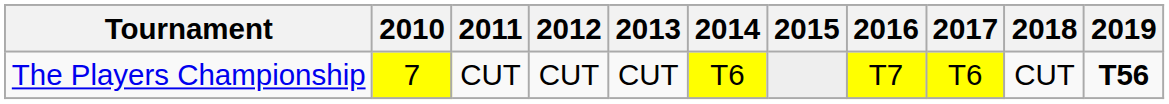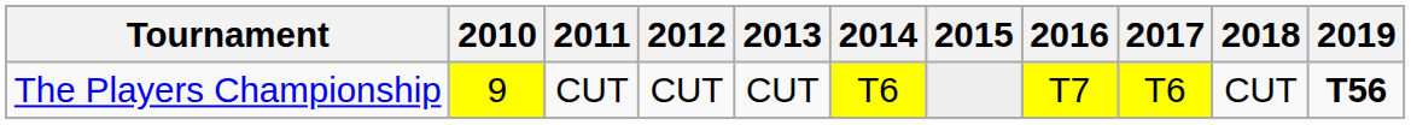The Players Championship | 2010: 7 -> 9
